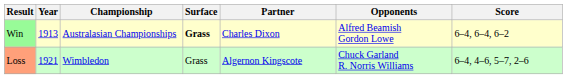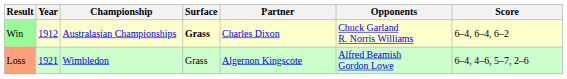Win | Year: 1913 -> 1912
Win | Opponents: Alfred Beamish Gordon Lowe -> Chuck Garland R. Norris Williams
Loss | Opponents: Chuck Garland R. Norris Williams -> Alfred Beamish Gordon Lowe
